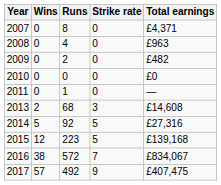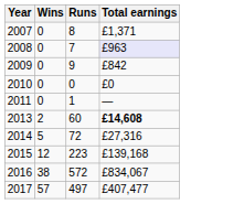- column: Strike rate | 0 | 0 | 0 | 0 | 0 | 3 | 5 | 5 | 7 | 9
2007 | Total earnings: £4,371 -> £1,371
2008 | Runs: 4 -> 7
2008 | Total earnings: no background -> lavender background
2009 | Runs: 2 -> 9
2009 | Total earnings: £482 -> £842
2013 | Runs: 68 -> 60
2013 | Total earnings: normal -> bold
2014 | Runs: 92 -> 72
2017 | Runs: 492 -> 497
2017 | Total earnings: £407,475 -> £407,477
